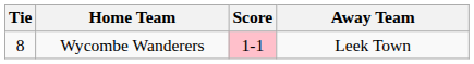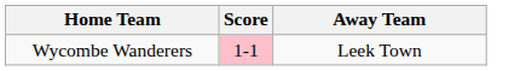- column: Tie | 8
